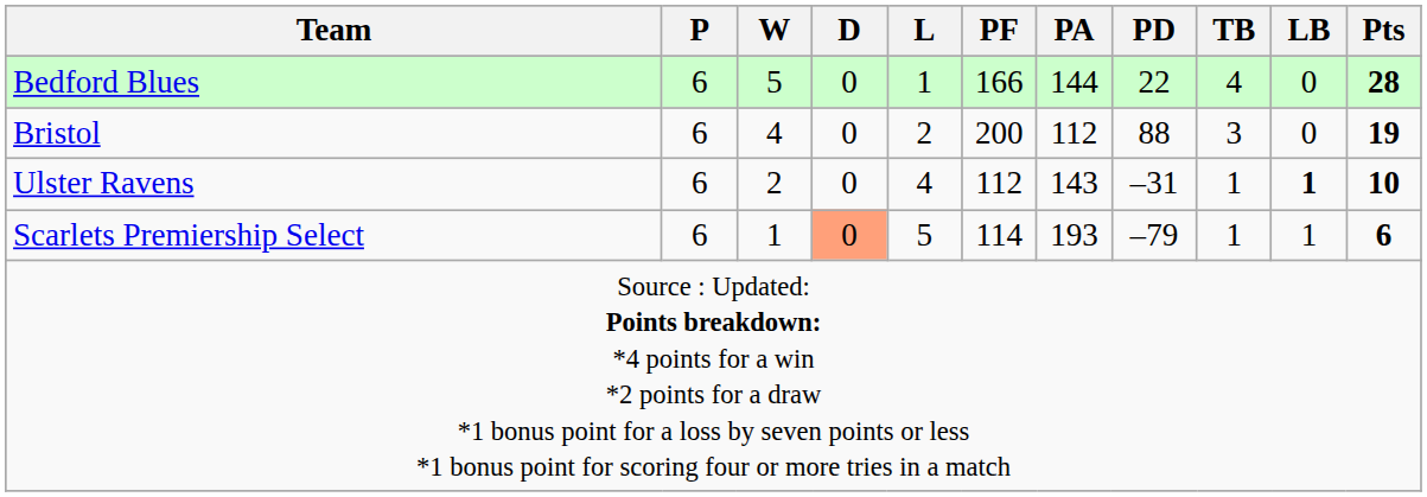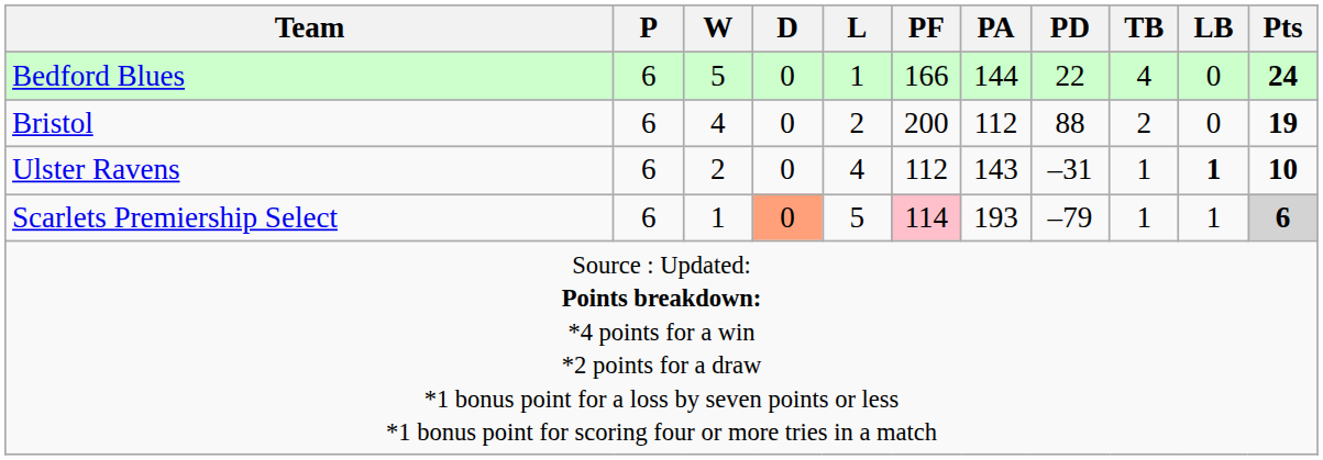Bedford Blues | Pts: 28 -> 24
Bristol | TB: 3 -> 2
Scarlets Premiership Select | PF: no background -> pink background
Scarlets Premiership Select | Pts: no background -> lightgrey background
